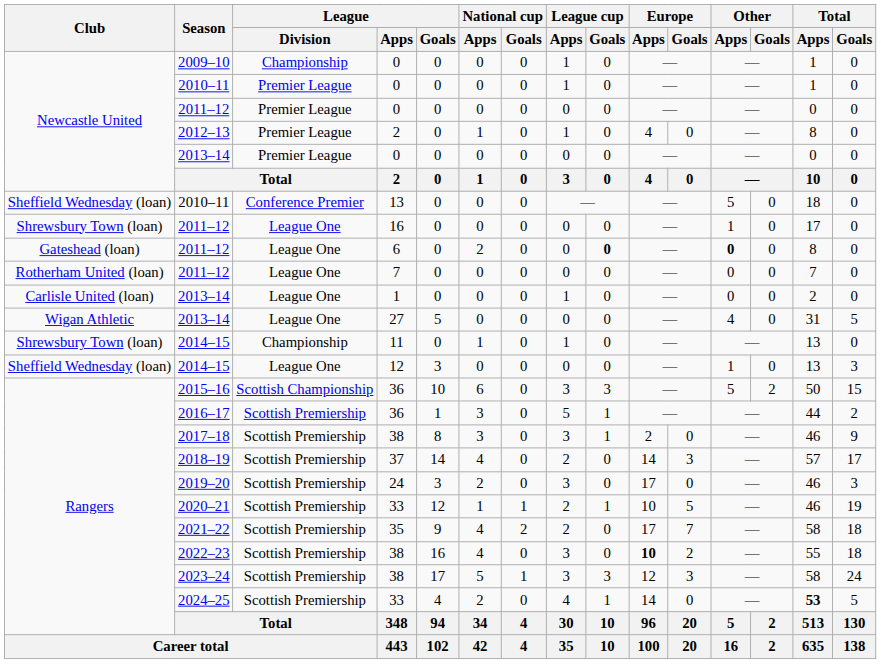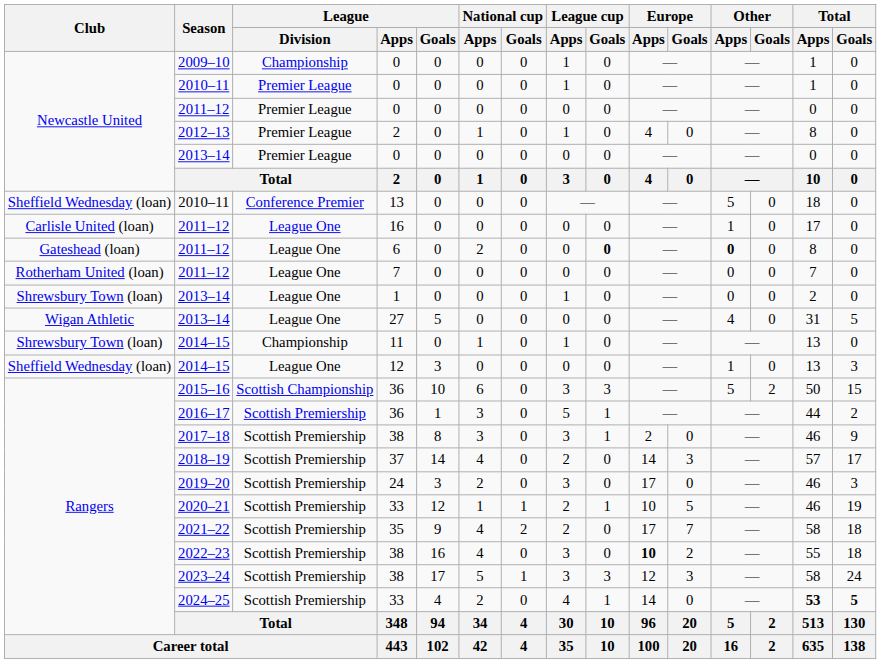2011–12 / 16 | Club: Shrewsbury Town (loan) -> Carlisle United (loan)
2013–14 / 1 | Club: Carlisle United (loan) -> Shrewsbury Town (loan)
2024–25 | Total / Goals: normal -> bold
